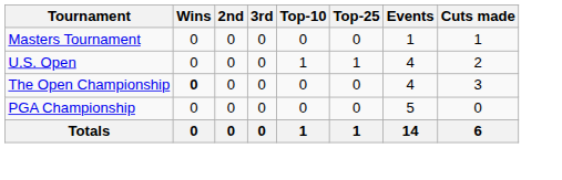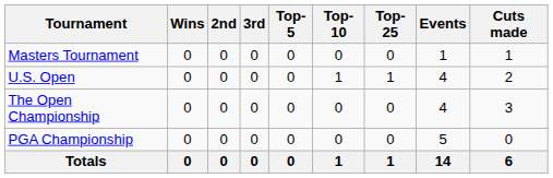+ column: Top-5 | 0 | 0 | 0 | 0 | 0
The Open Championship | Wins: bold -> normal
